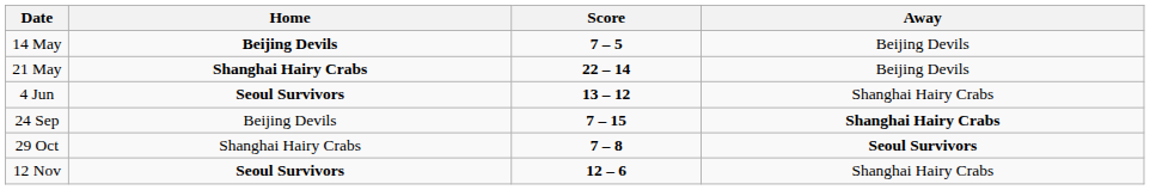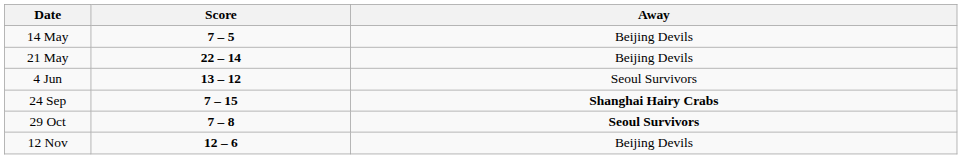- column: Home | Beijing Devils | Shanghai Hairy Crabs | Seoul Survivors | Beijing Devils | Shanghai Hairy Crabs | Seoul Survivors
4 Jun | Away: Shanghai Hairy Crabs -> Seoul Survivors
12 Nov | Away: Shanghai Hairy Crabs -> Beijing Devils
